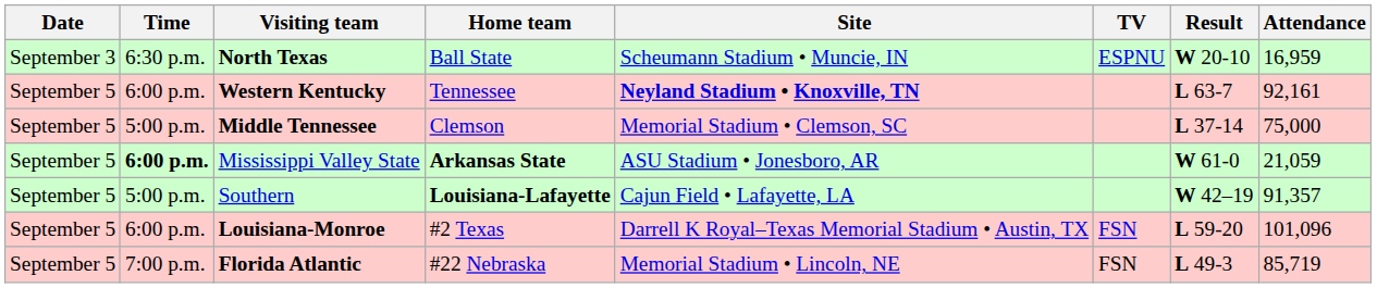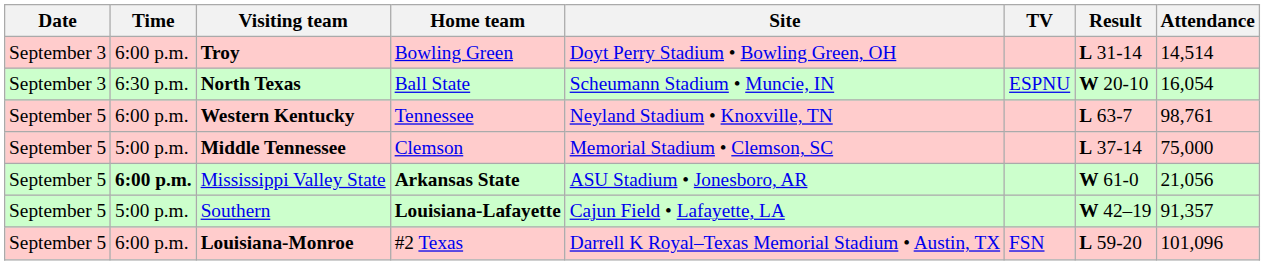+ row: September 3 | 6:00 p.m. | Troy | Bowling Green | Doyt Perry Stadium • Bowling Green, OH | L 31-14 | 14,514
North Texas | Attendance: 16,959 -> 16,054
Western Kentucky | Site: bold -> normal
Western Kentucky | Attendance: 92,161 -> 98,761
Mississippi Valley State | Attendance: 21,059 -> 21,056
- row: September 5 | 7:00 p.m. | Florida Atlantic | #22 Nebraska | Memorial Stadium • Lincoln, NE | FSN | L 49-3 | 85,719
